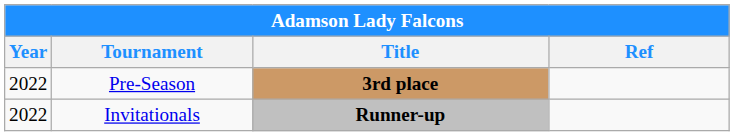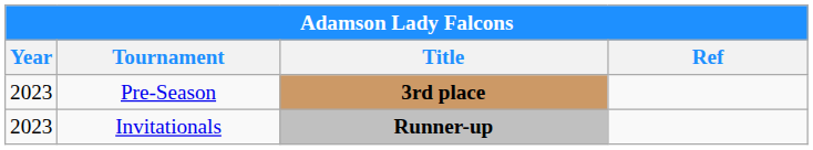Pre-Season | Year: 2022 -> 2023
Invitationals | Year: 2022 -> 2023
